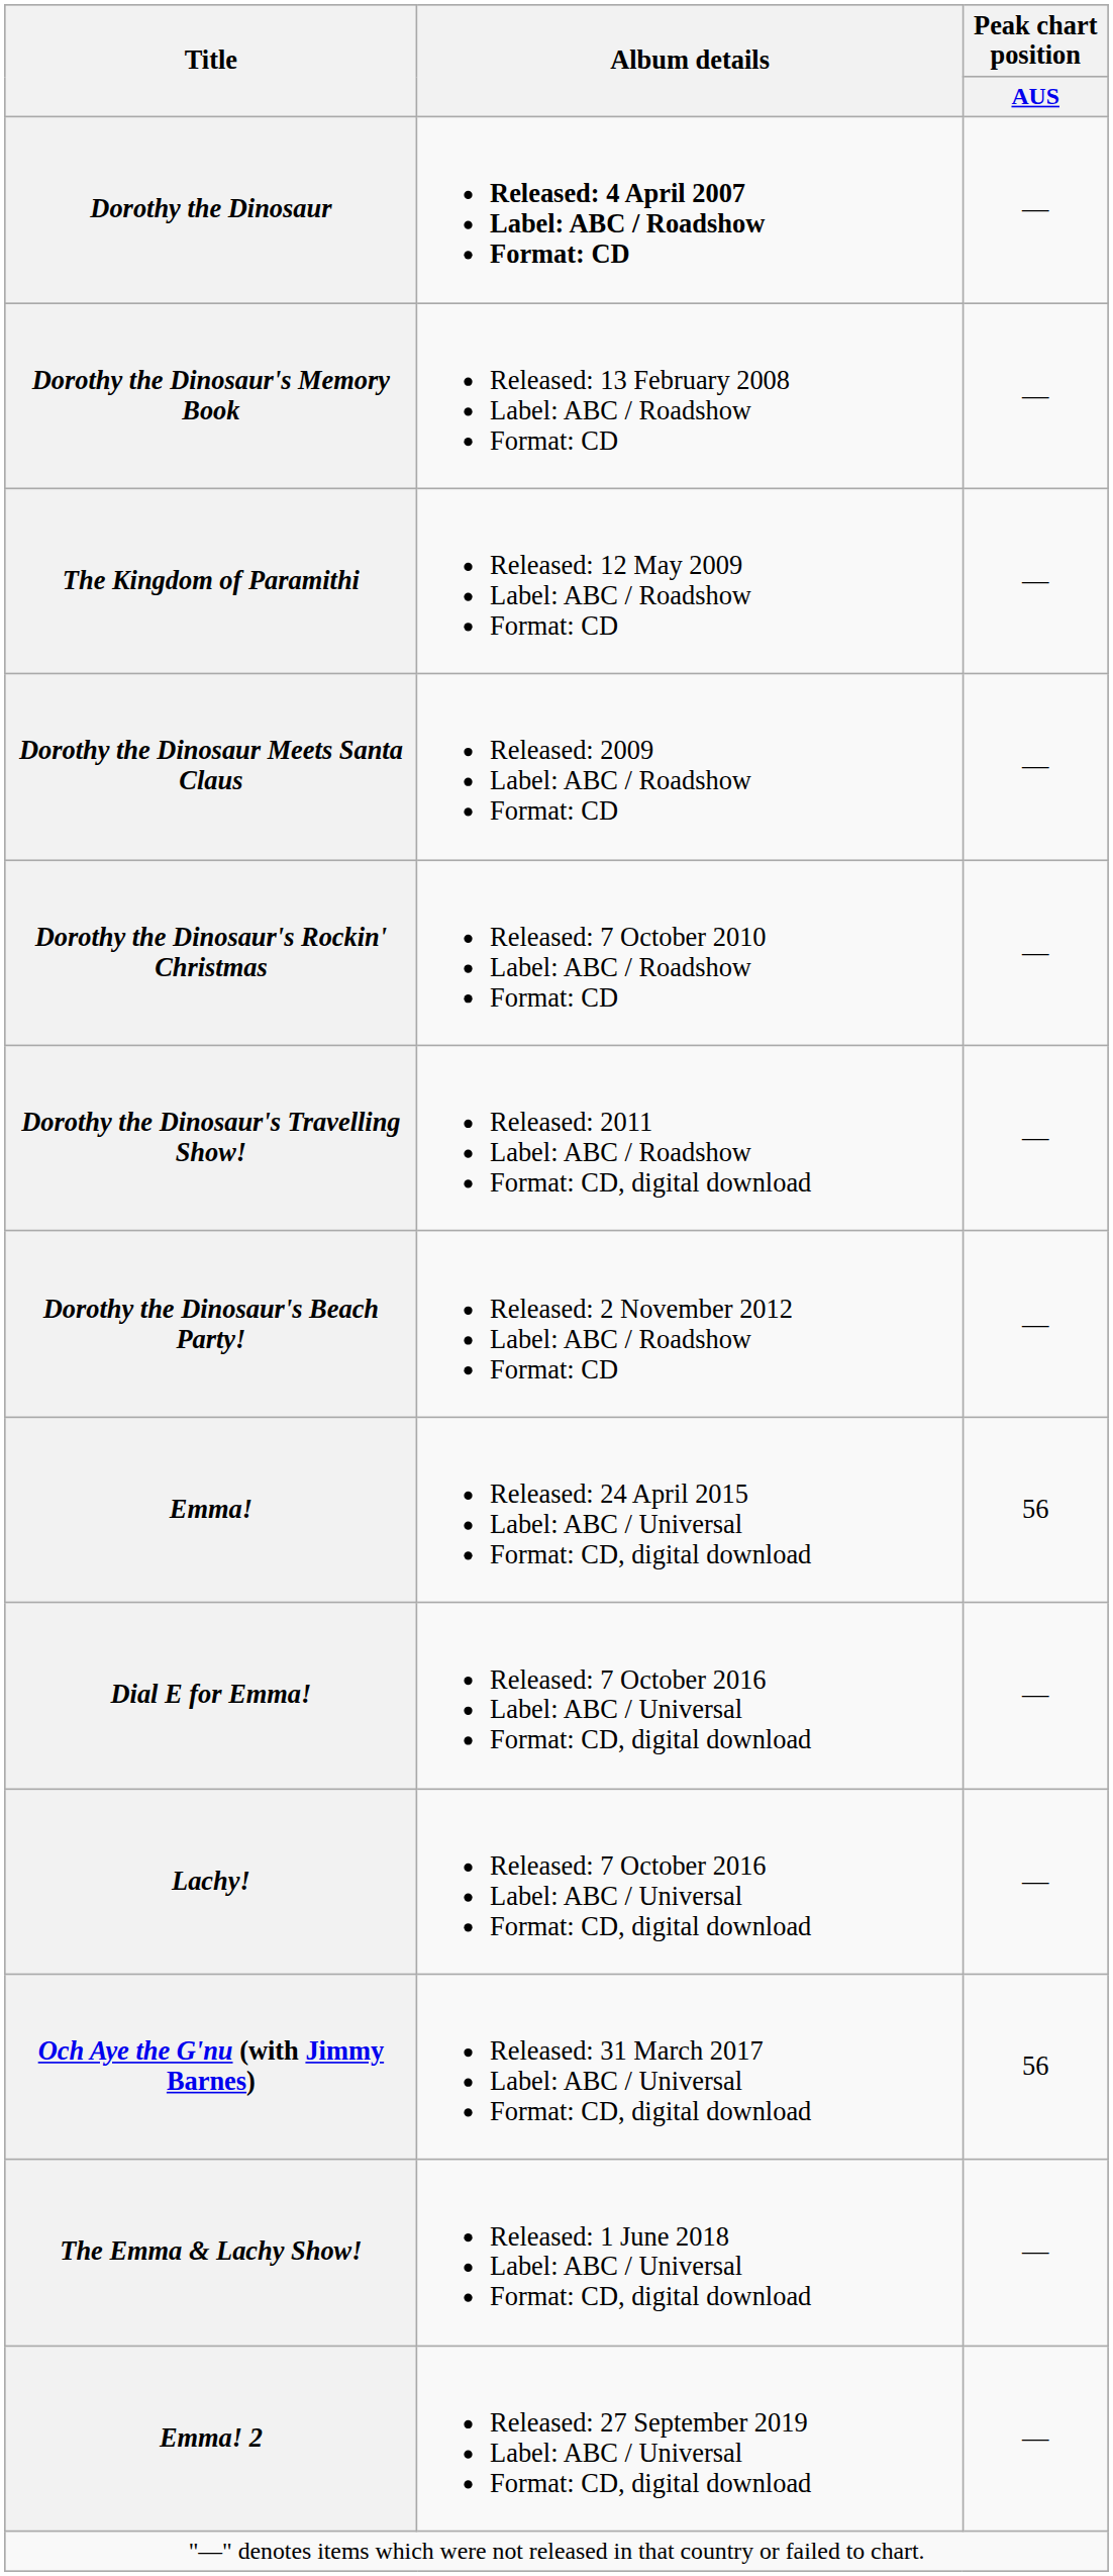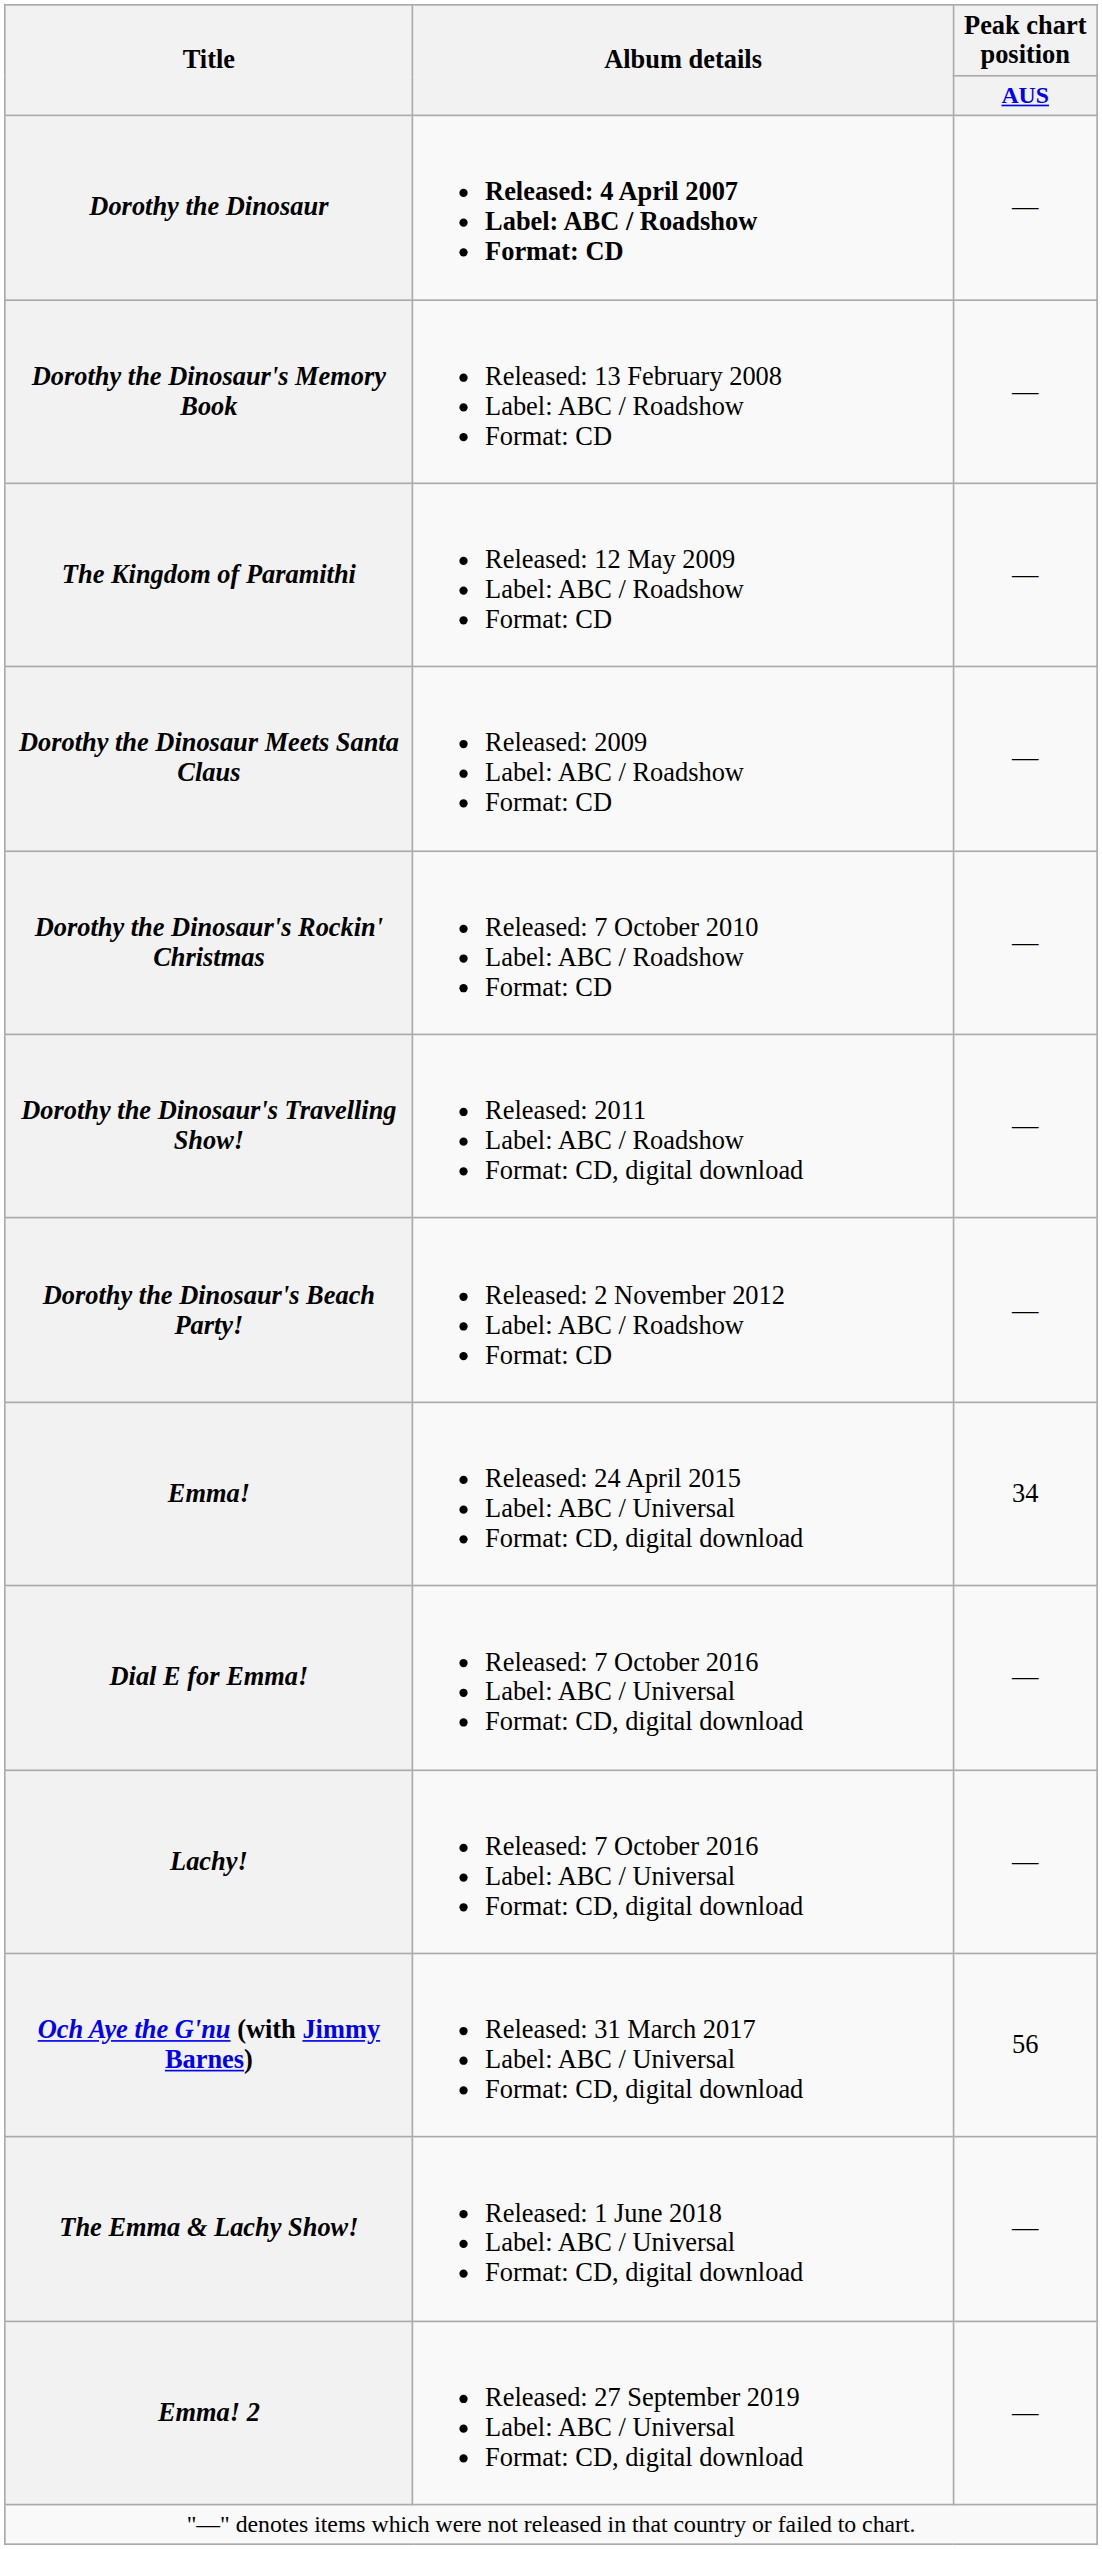Emma! | Peak chart position / AUS: 56 -> 34
